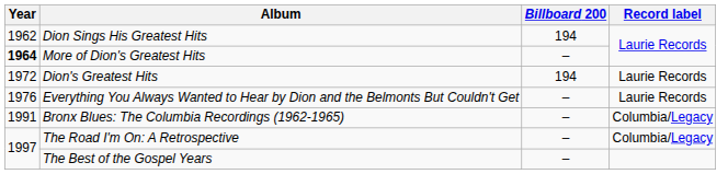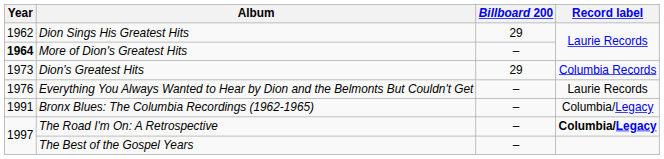Dion Sings His Greatest Hits | Billboard 200: 194 -> 29
Dion's Greatest Hits | Year: 1972 -> 1973
Dion's Greatest Hits | Billboard 200: 194 -> 29
Dion's Greatest Hits | Record label: Laurie Records -> Columbia Records
The Road I'm On: A Retrospective | Record label: normal -> bold
